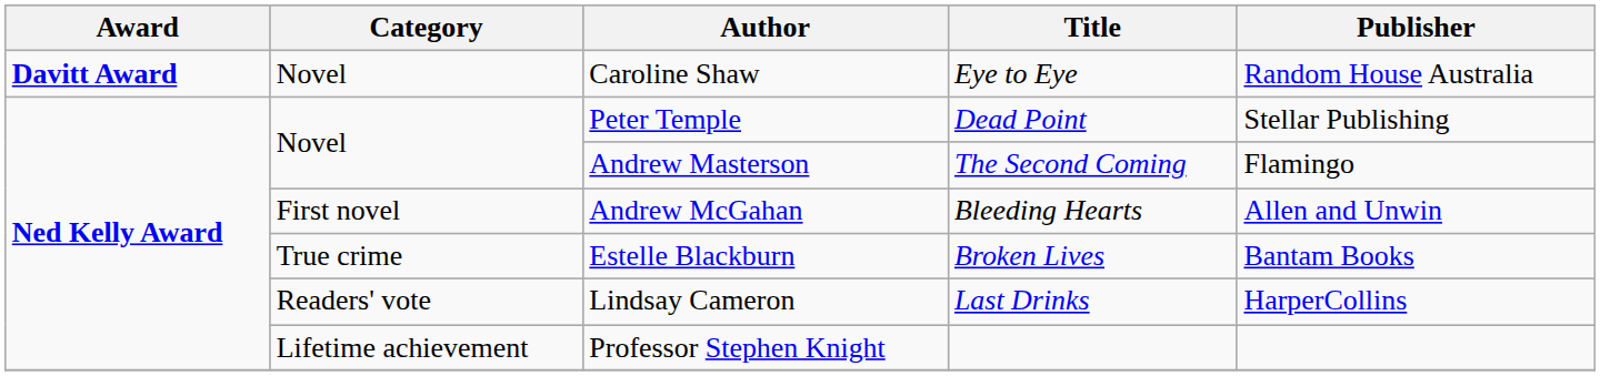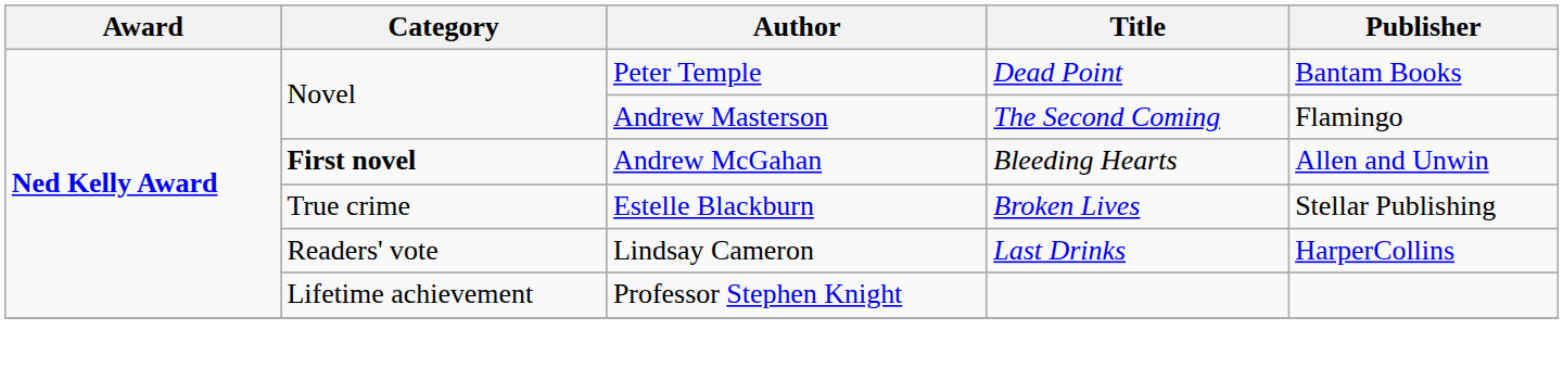- row: Davitt Award | Novel | Caroline Shaw | Eye to Eye | Random House Australia
Peter Temple | Publisher: Stellar Publishing -> Bantam Books
Andrew McGahan | Category: normal -> bold
Estelle Blackburn | Publisher: Bantam Books -> Stellar Publishing
